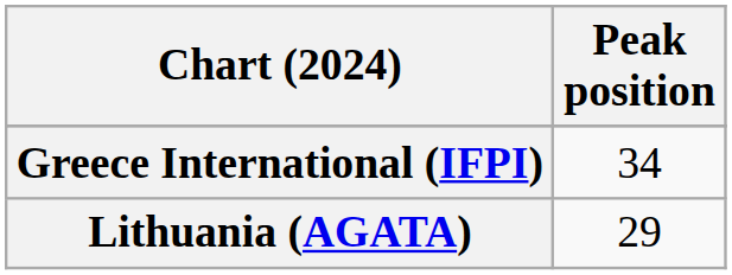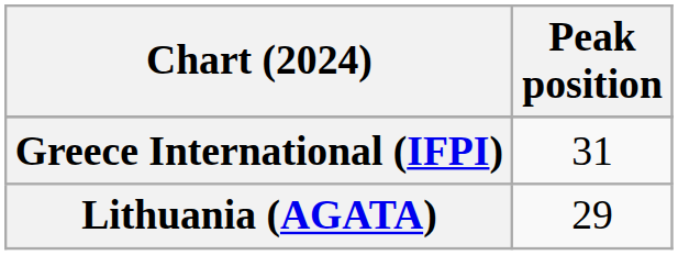Greece International (IFPI) | Peak position: 34 -> 31
